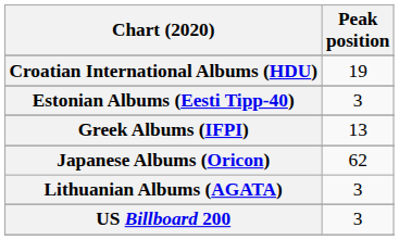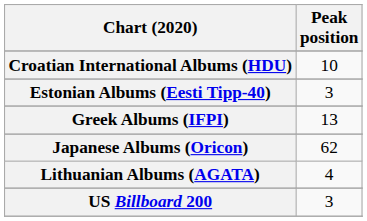Croatian International Albums (HDU) | Peak position: 19 -> 10
Lithuanian Albums (AGATA) | Peak position: 3 -> 4
